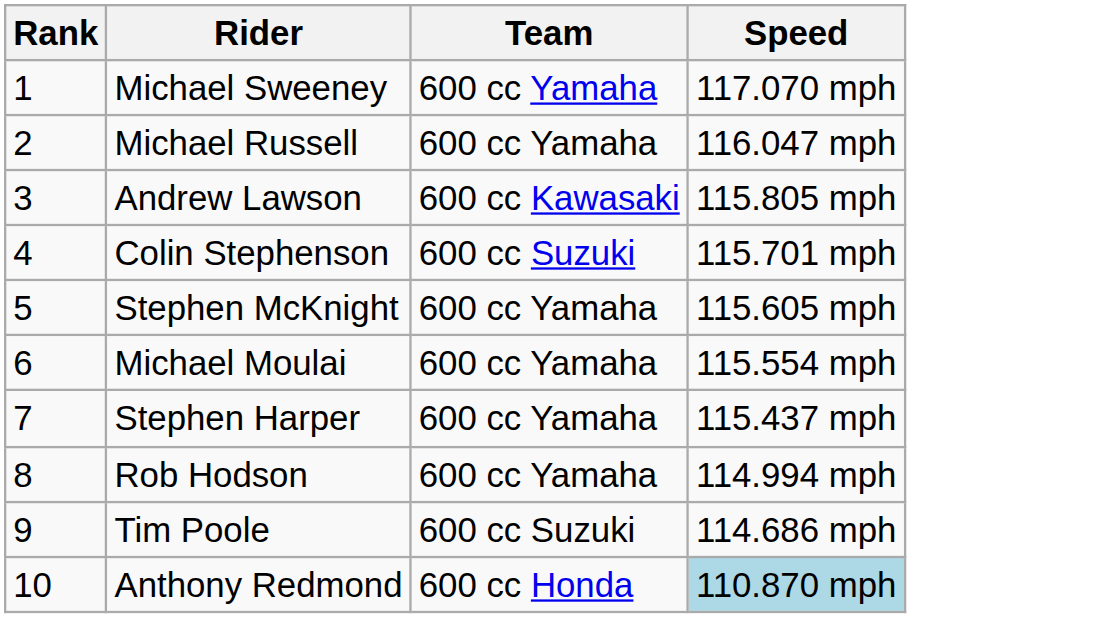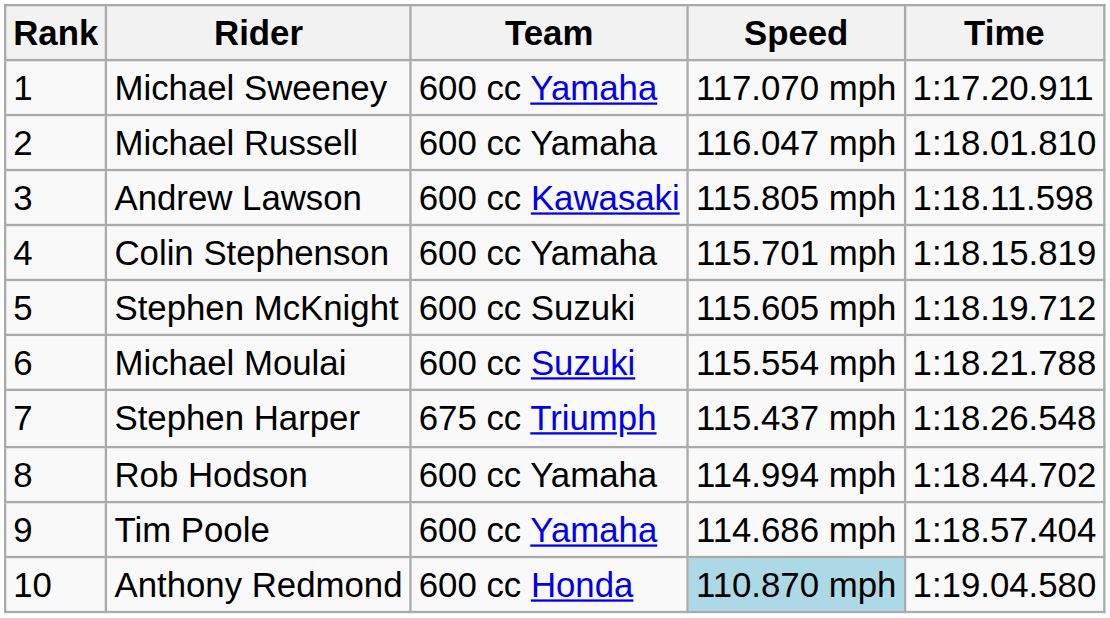+ column: Time | 1:17.20.911 | 1:18.01.810 | 1:18.11.598 | 1:18.15.819 | 1:18.19.712 | 1:18.21.788 | 1:18.26.548 | 1:18.44.702 | 1:18.57.404 | 1:19.04.580
Colin Stephenson | Team: 600 cc Suzuki -> 600 cc Yamaha
Stephen McKnight | Team: 600 cc Yamaha -> 600 cc Suzuki
Michael Moulai | Team: 600 cc Yamaha -> 600 cc Suzuki
Stephen Harper | Team: 600 cc Yamaha -> 675 cc Triumph
Tim Poole | Team: 600 cc Suzuki -> 600 cc Yamaha
